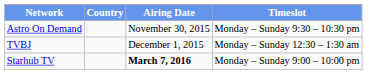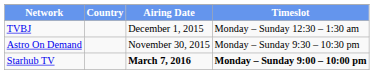rows swapped: Astro On Demand <-> TVBJ
Starhub TV | Timeslot: normal -> bold
